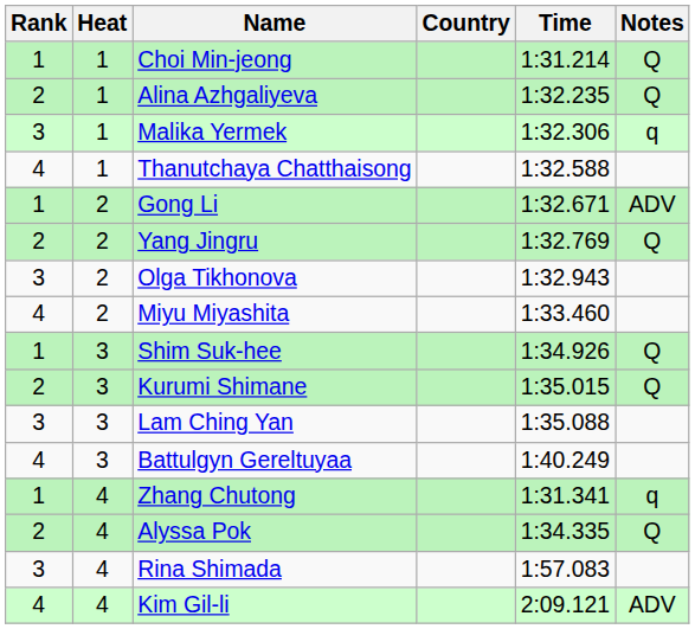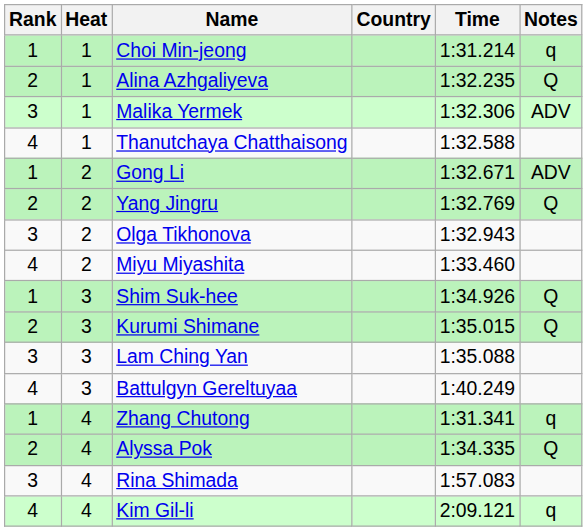Choi Min-jeong | Notes: Q -> q
Malika Yermek | Notes: q -> ADV
Kim Gil-li | Notes: ADV -> q
